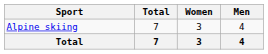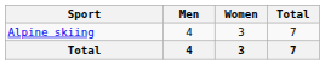columns swapped: Men <-> Total
